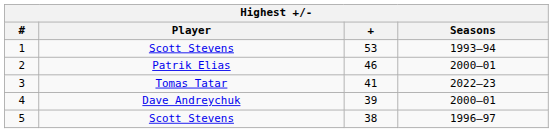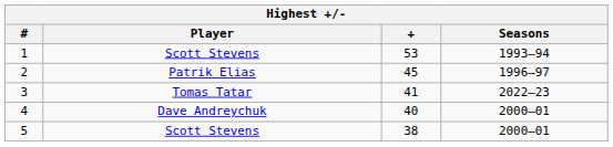2 | +: 46 -> 45
2 | Seasons: 2000–01 -> 1996–97
4 | +: 39 -> 40
5 | Seasons: 1996–97 -> 2000–01
